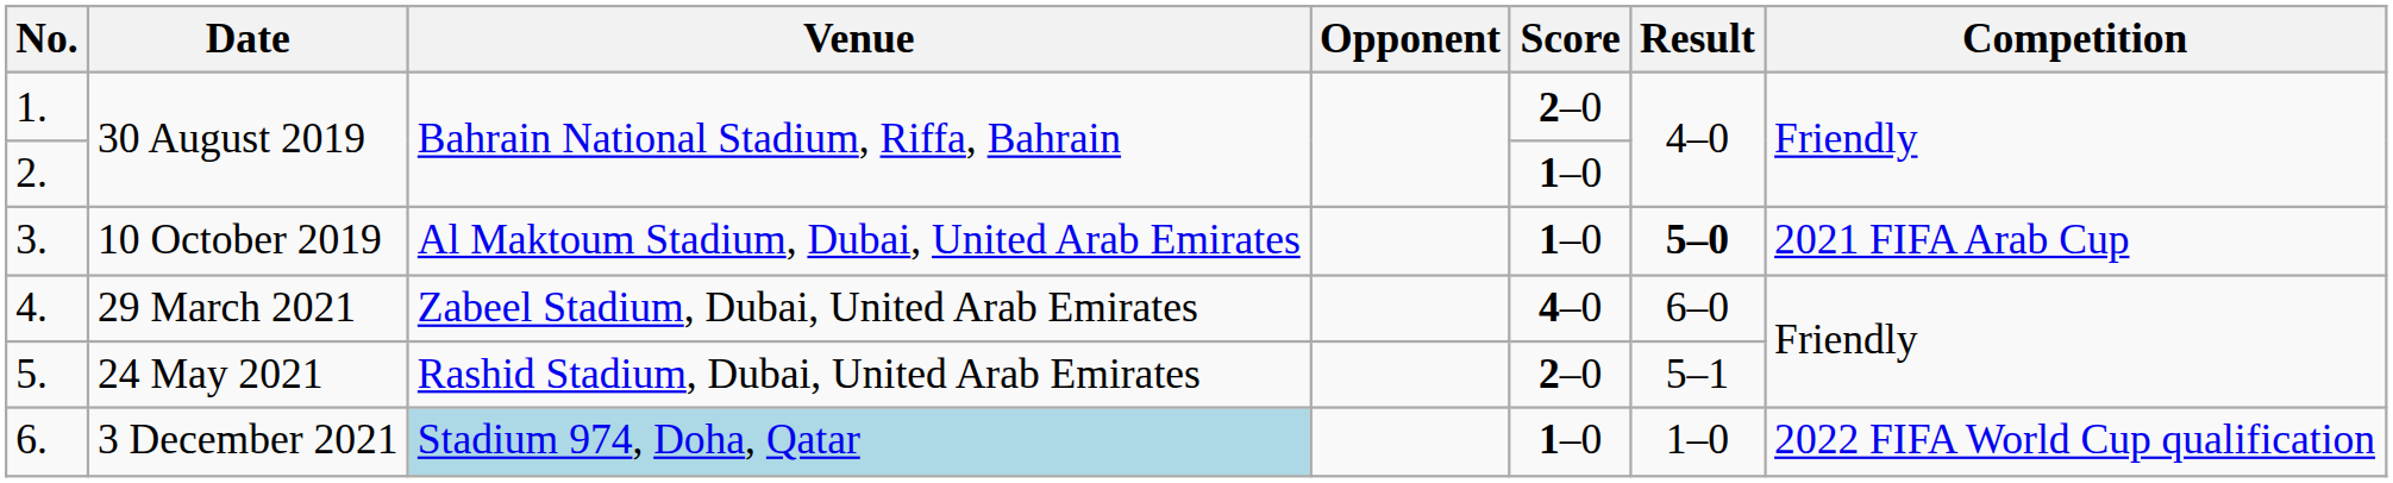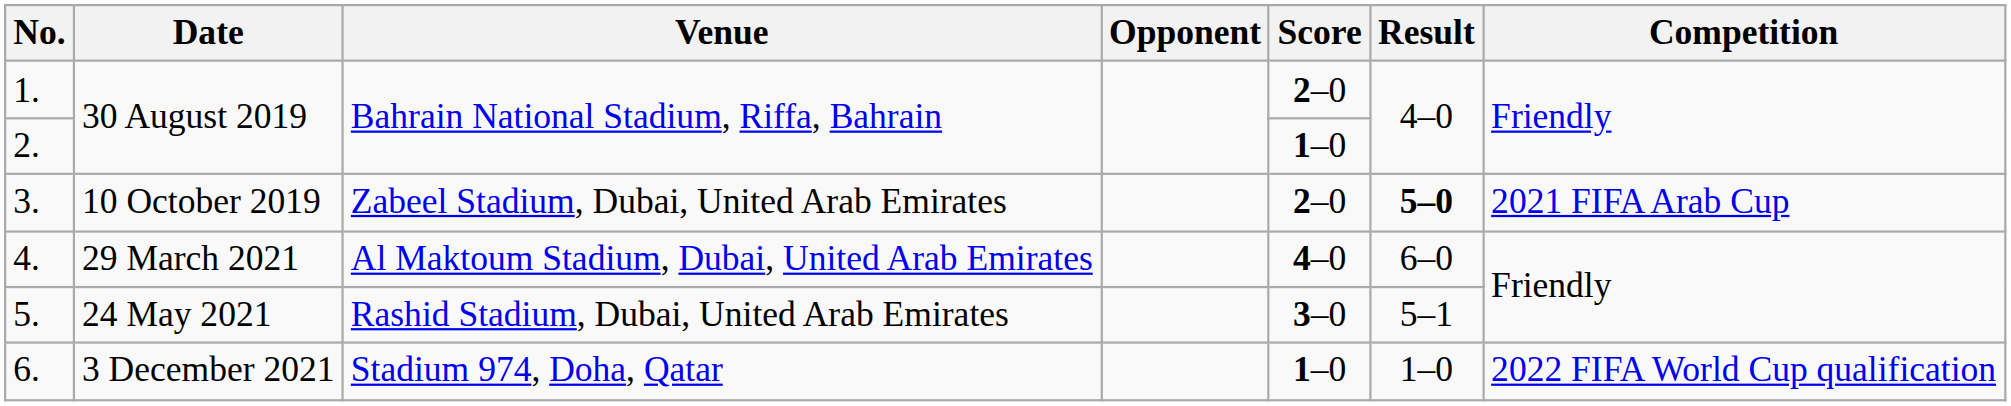3. | Venue: Al Maktoum Stadium, Dubai, United Arab Emirates -> Zabeel Stadium, Dubai, United Arab Emirates
3. | Score: 1–0 -> 2–0
4. | Venue: Zabeel Stadium, Dubai, United Arab Emirates -> Al Maktoum Stadium, Dubai, United Arab Emirates
5. | Score: 2–0 -> 3–0
6. | Venue: lightblue background -> no background
